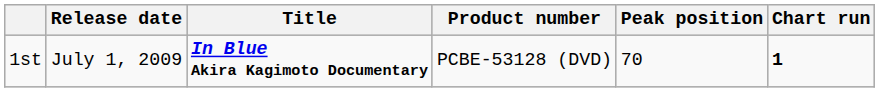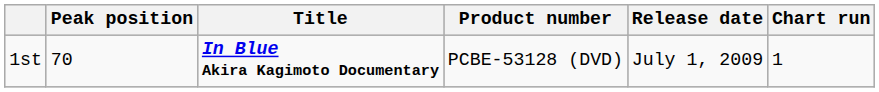columns swapped: Release date <-> Peak position
1st | Chart run: bold -> normal
